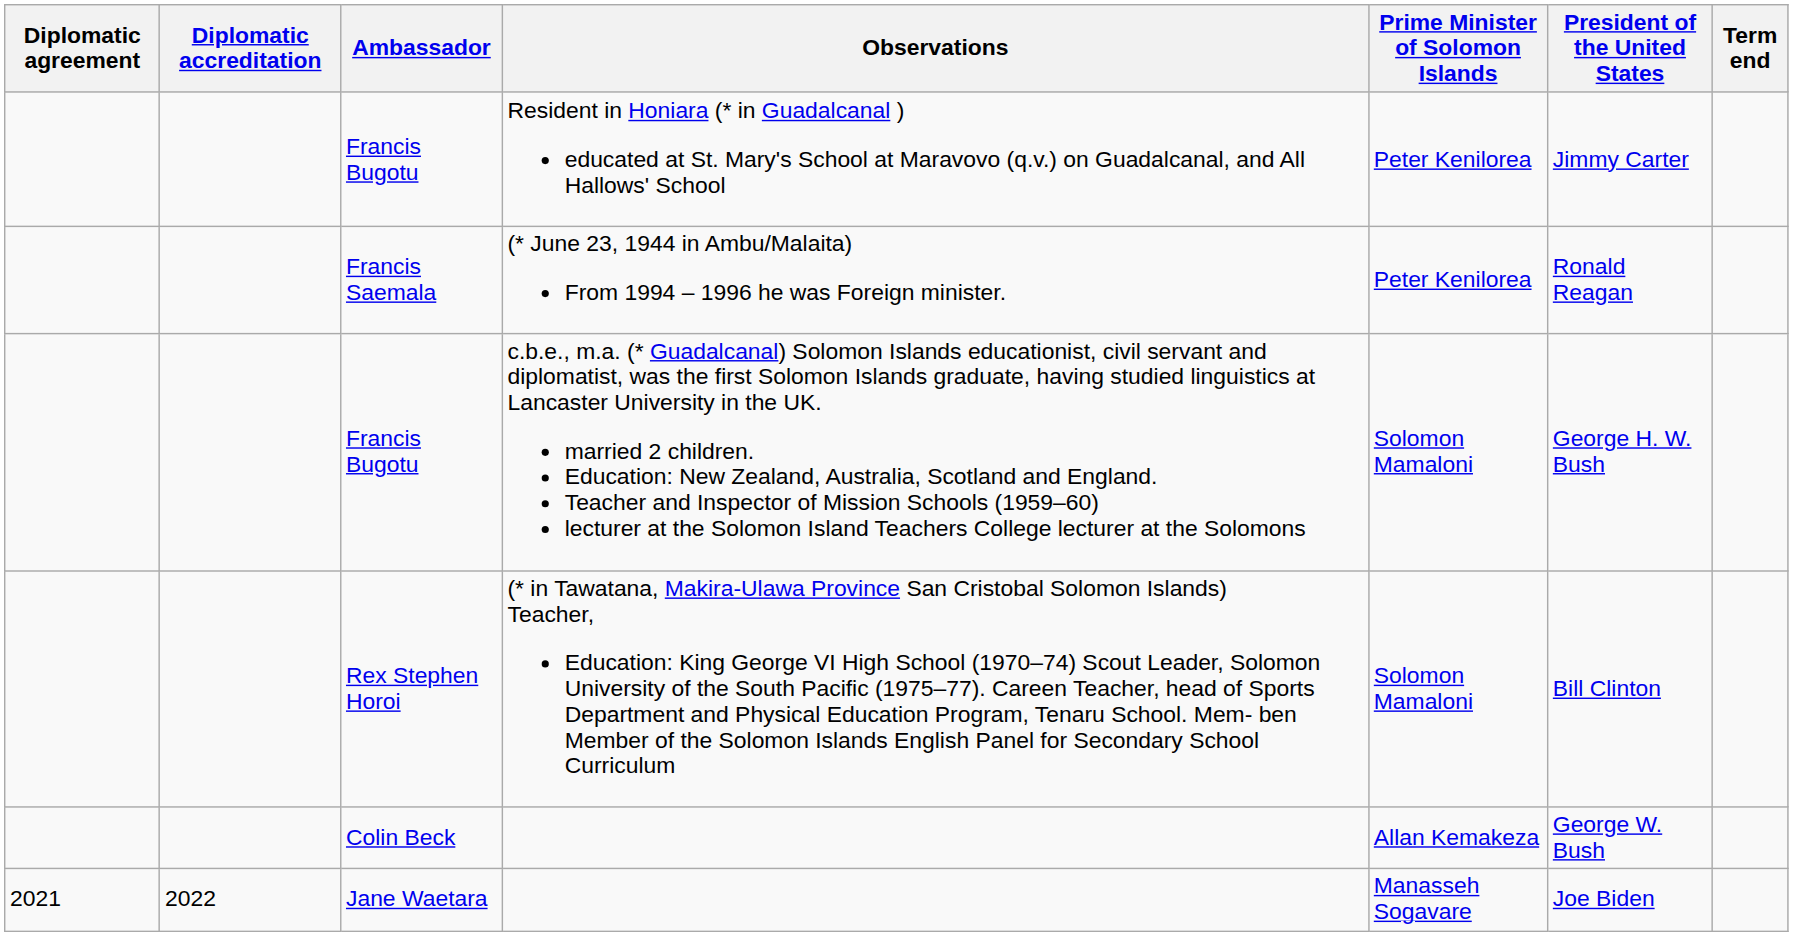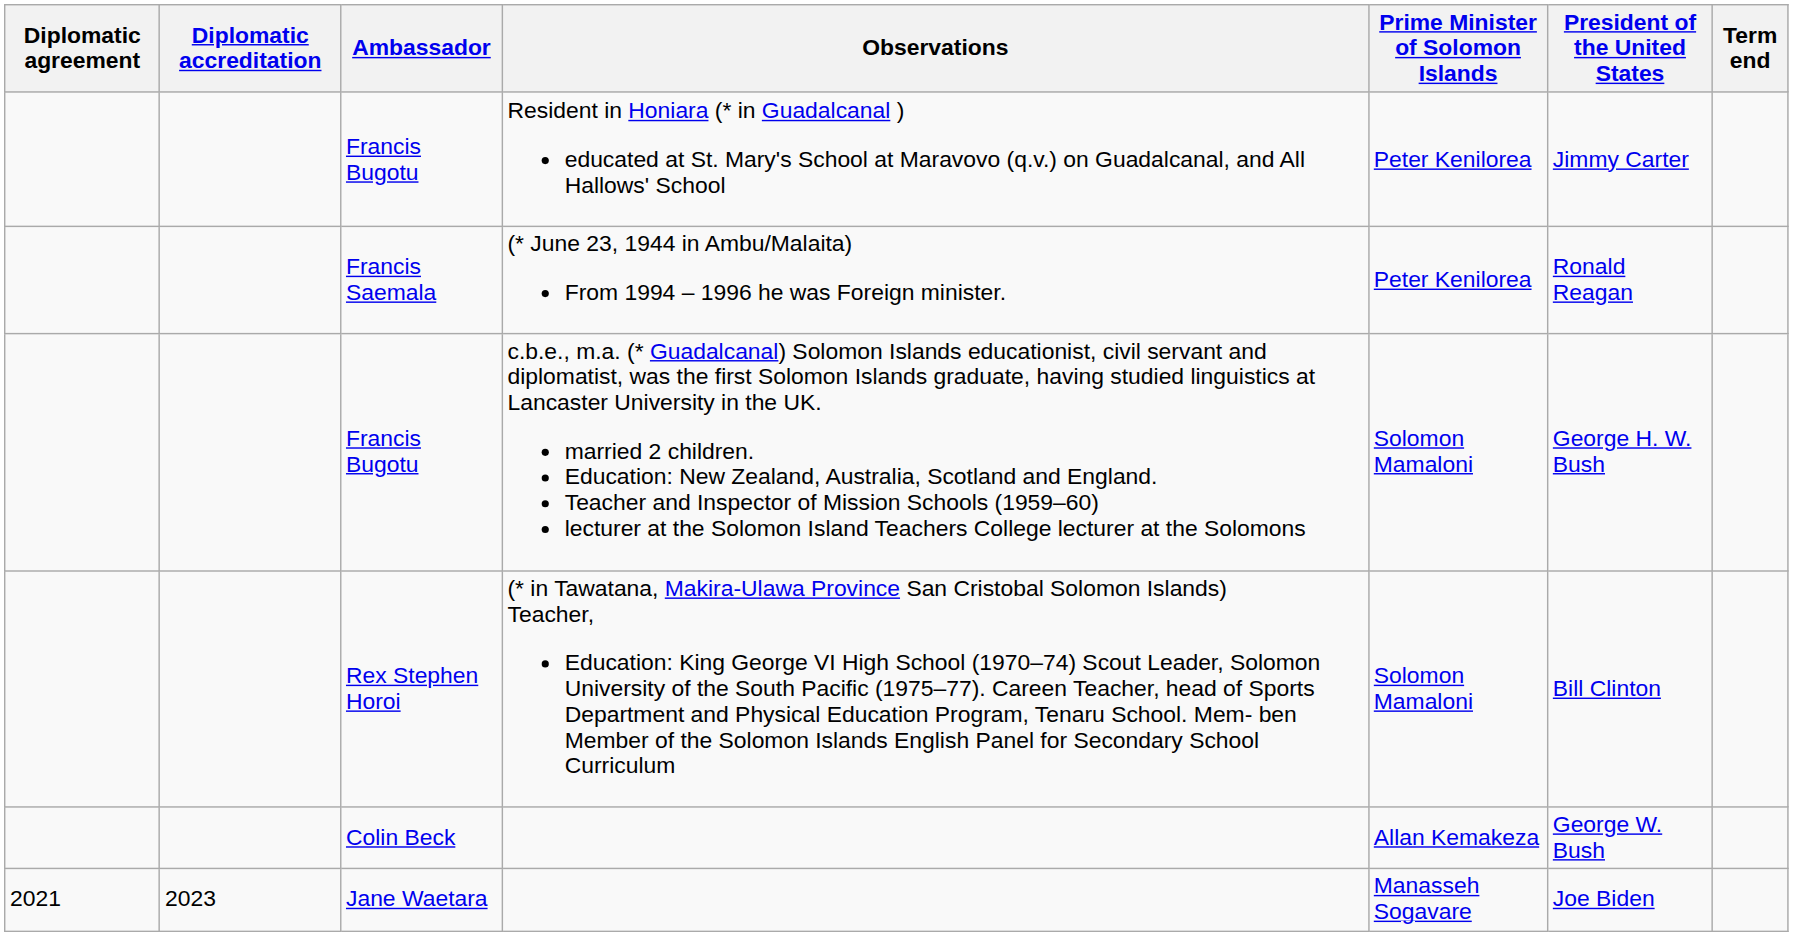Jane Waetara | Diplomatic accreditation: 2022 -> 2023
